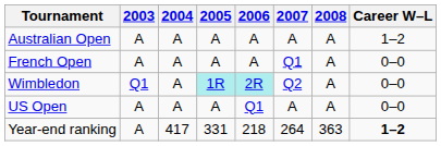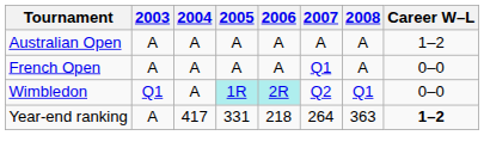Wimbledon | 2008: A -> Q1
- row: US Open | A | A | A | Q1 | A | A | 0–0
